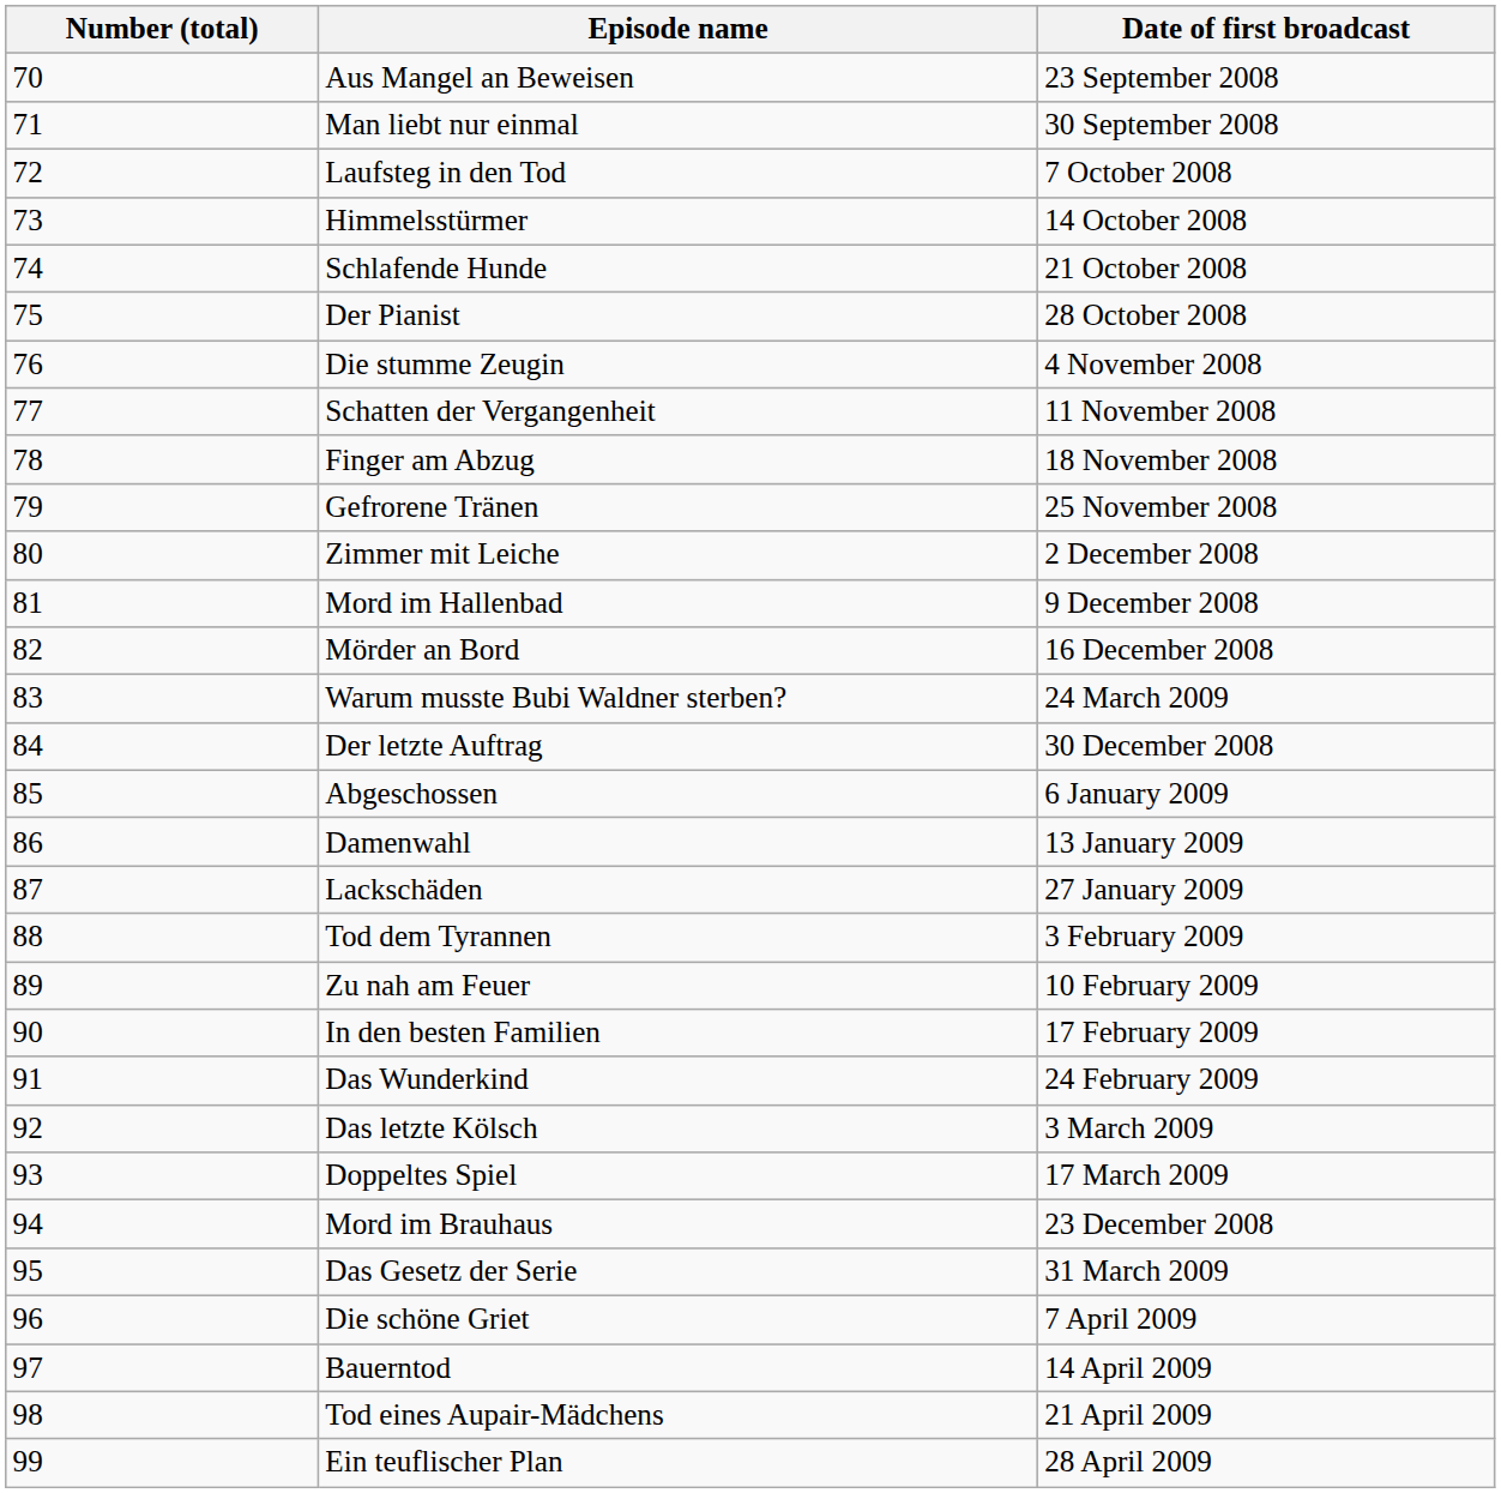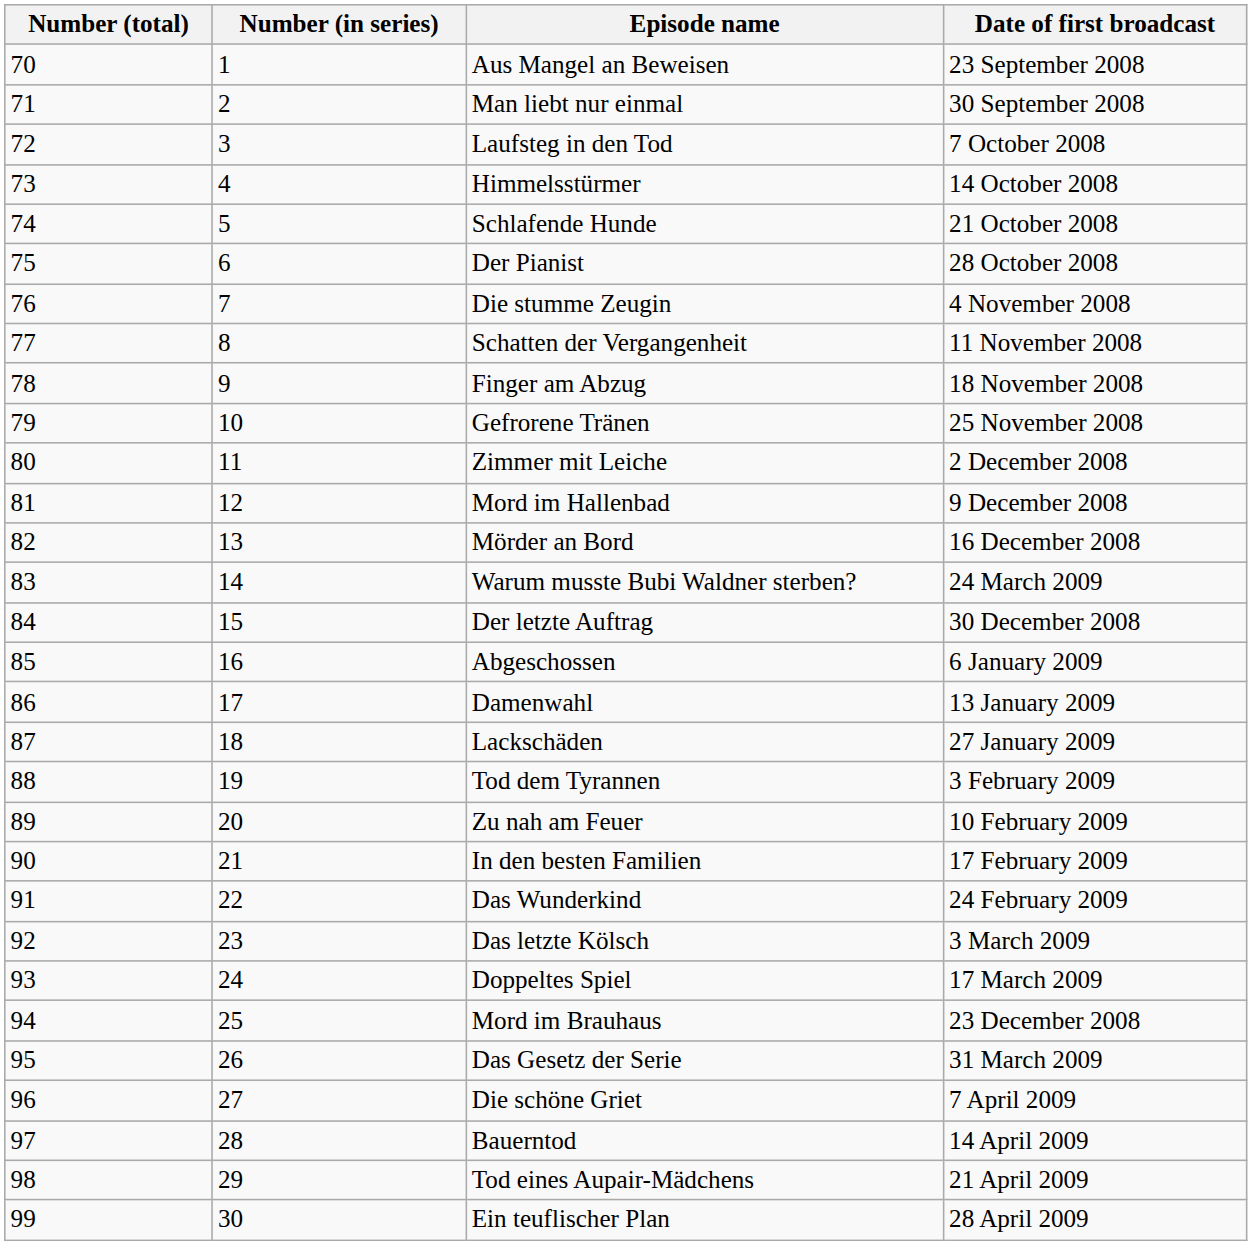+ column: Number (in series) | 1 | 2 | 3 | 4 | 5 | 6 | 7 | 8 | 9 | 10 | 11 | 12 | 13 | 14 | 15 | 16 | 17 | 18 | 19 | 20 | 21 | 22 | 23 | 24 | 25 | 26 | 27 | 28 | 29 | 30
